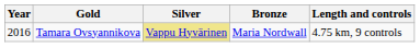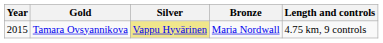Tamara Ovsyannikova | Year: 2016 -> 2015
